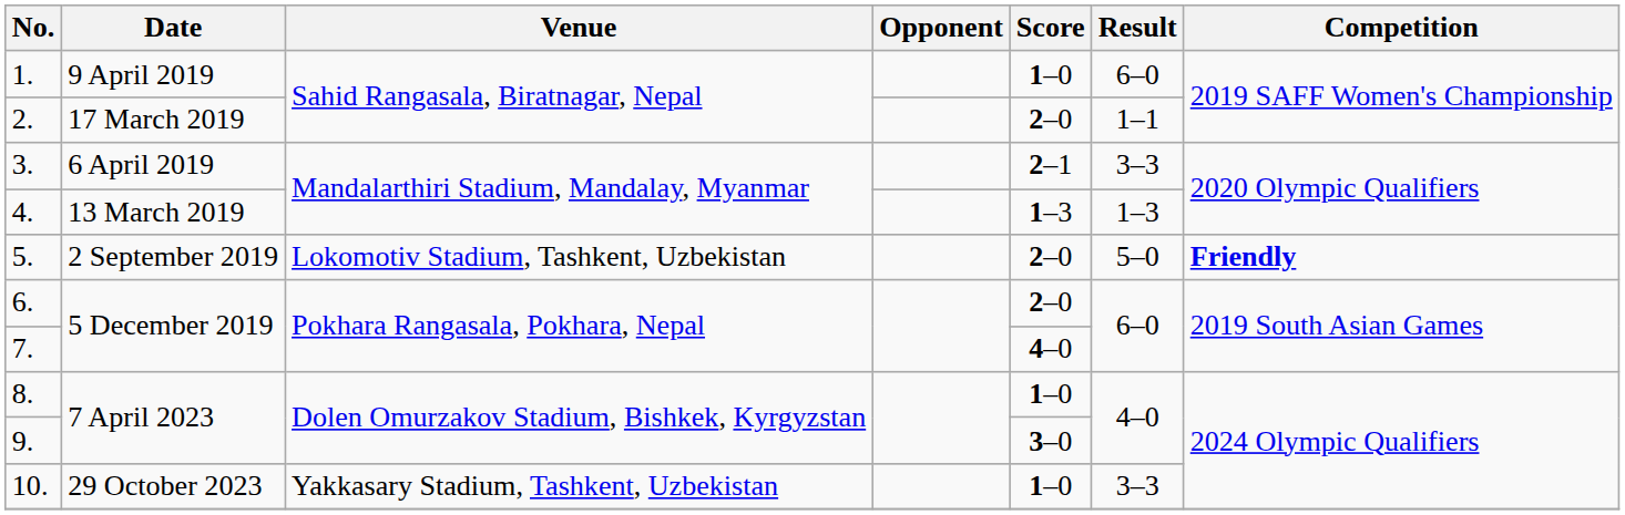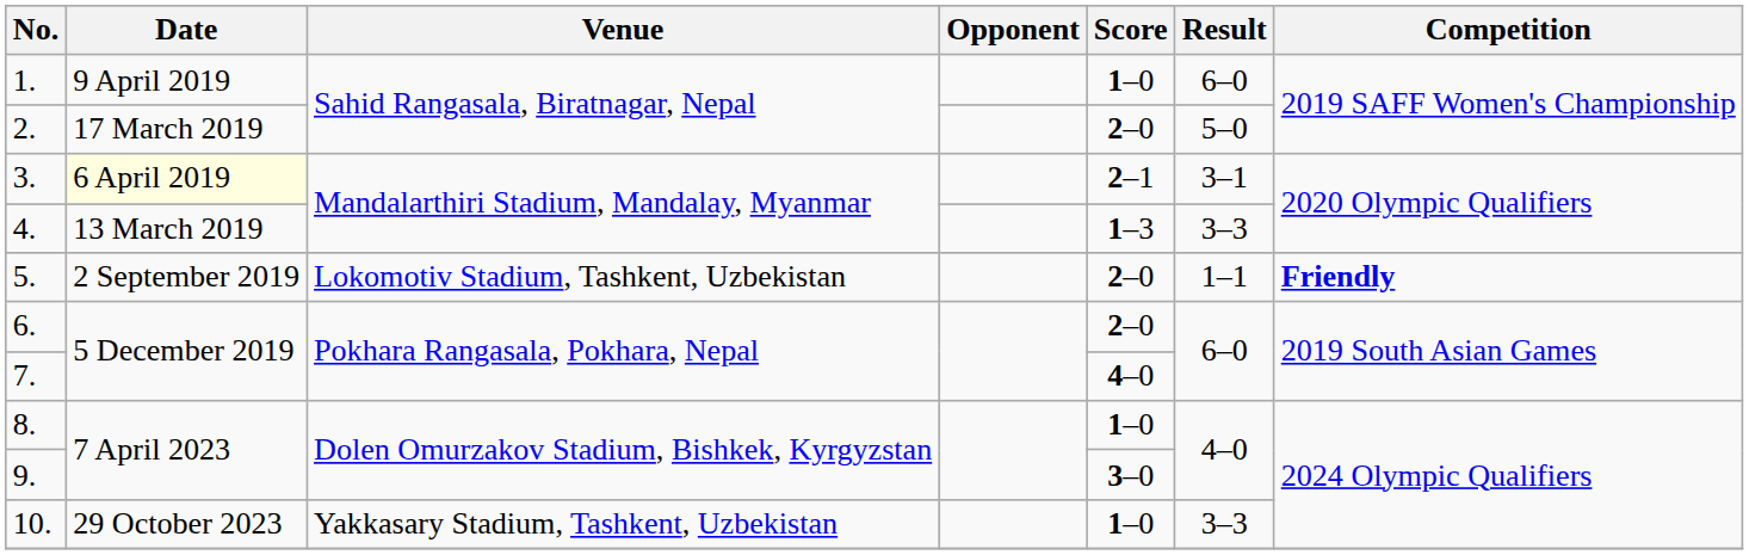2. | Result: 1–1 -> 5–0
3. | Date: no background -> lightyellow background
3. | Result: 3–3 -> 3–1
4. | Result: 1–3 -> 3–3
5. | Result: 5–0 -> 1–1
